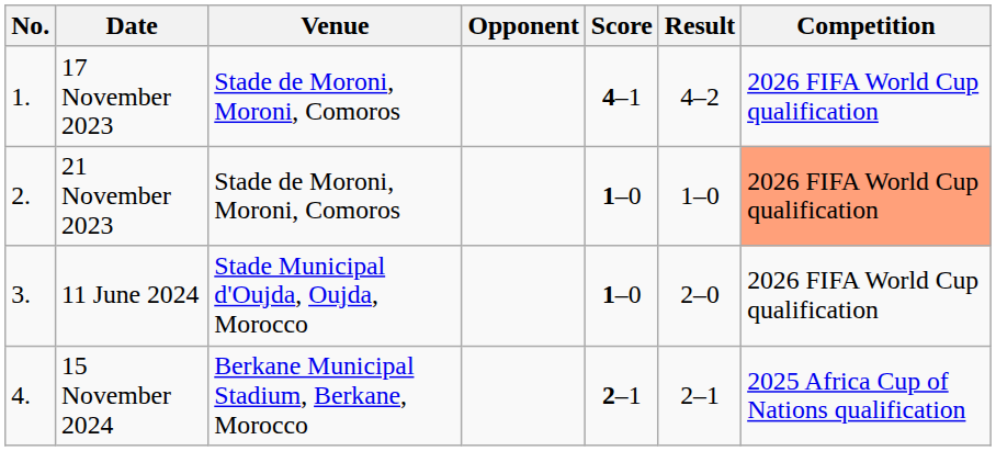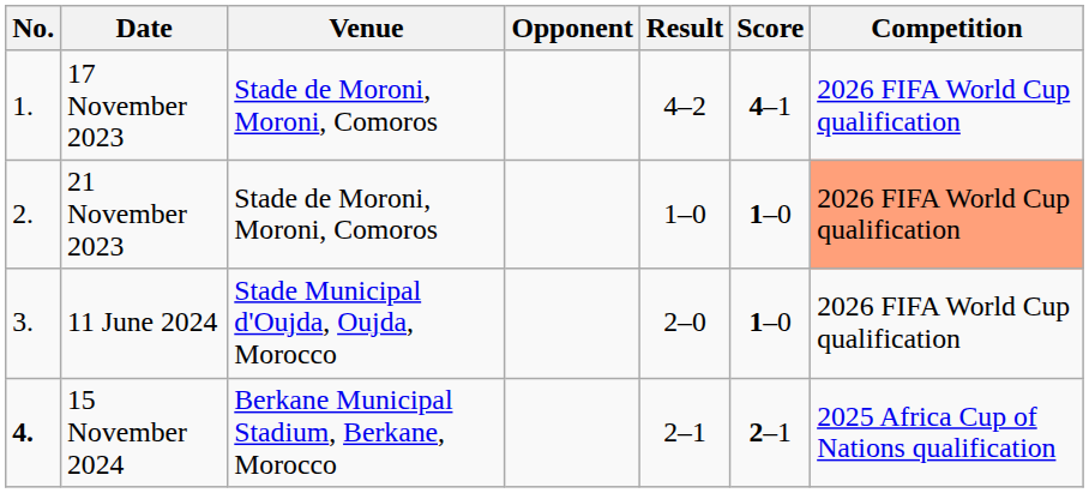columns swapped: Score <-> Result
15 November 2024 | No.: normal -> bold
